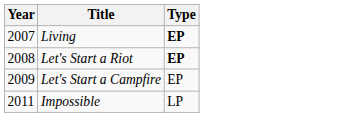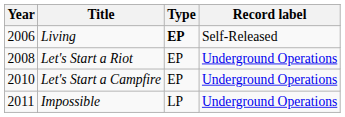+ column: Record label | Self-Released | Underground Operations | Underground Operations | Underground Operations
Living | Year: 2007 -> 2006
Let's Start a Riot | Type: bold -> normal
Let's Start a Campfire | Year: 2009 -> 2010
